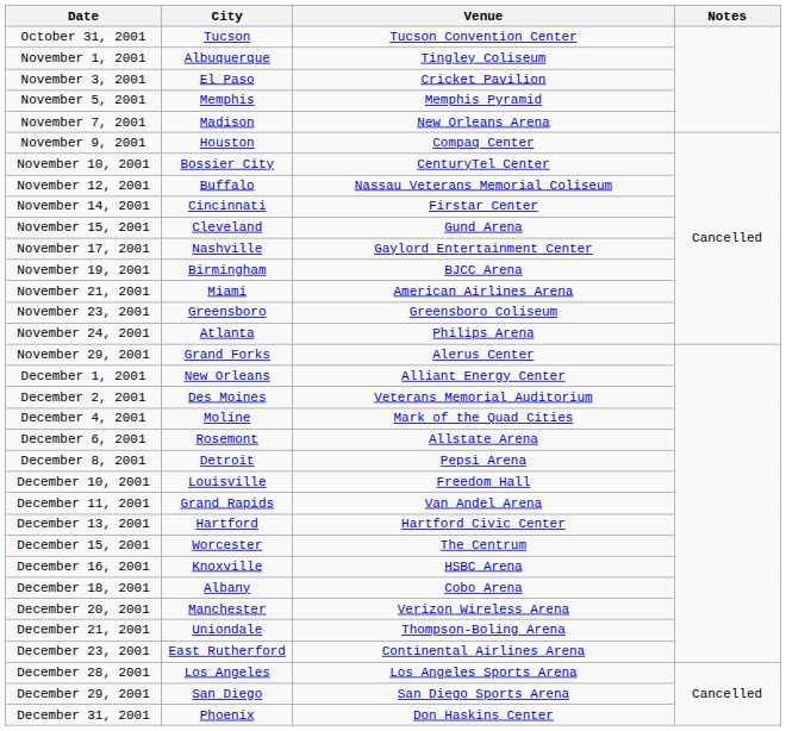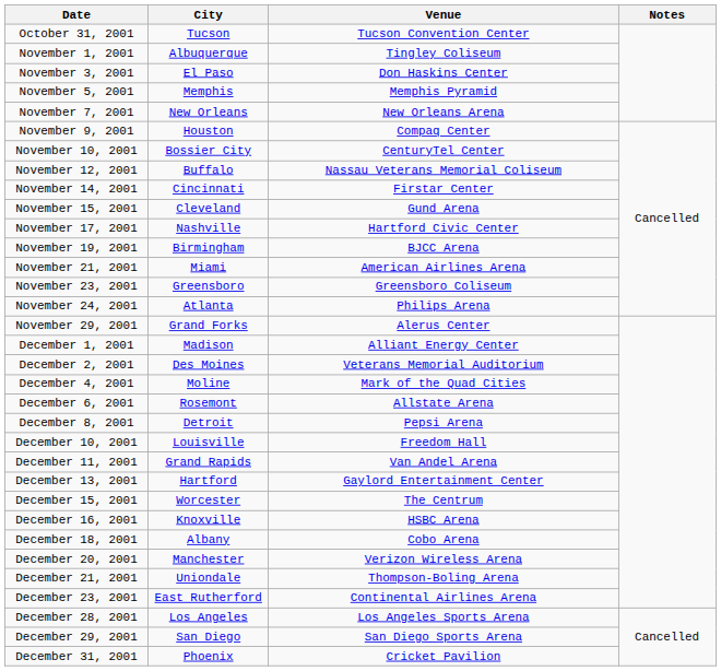November 3, 2001 | Venue: Cricket Pavilion -> Don Haskins Center
November 7, 2001 | City: Madison -> New Orleans
November 17, 2001 | Venue: Gaylord Entertainment Center -> Hartford Civic Center
December 1, 2001 | City: New Orleans -> Madison
December 13, 2001 | Venue: Hartford Civic Center -> Gaylord Entertainment Center
December 31, 2001 | Venue: Don Haskins Center -> Cricket Pavilion
